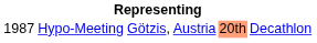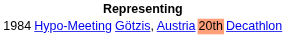Hypo-Meeting | column 1: 1987 -> 1984
